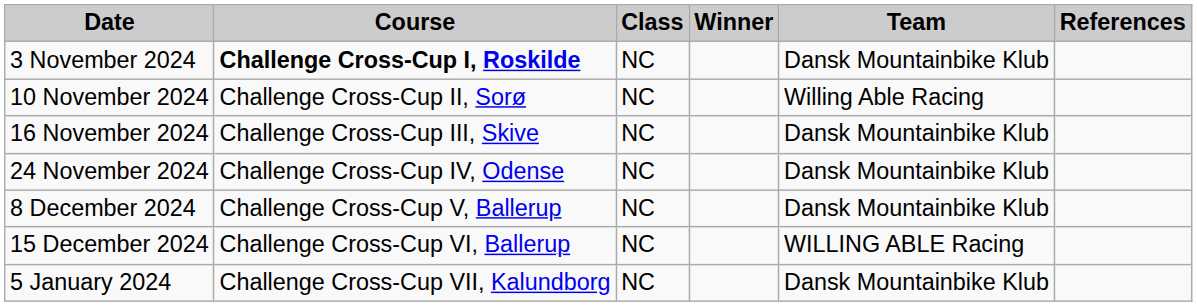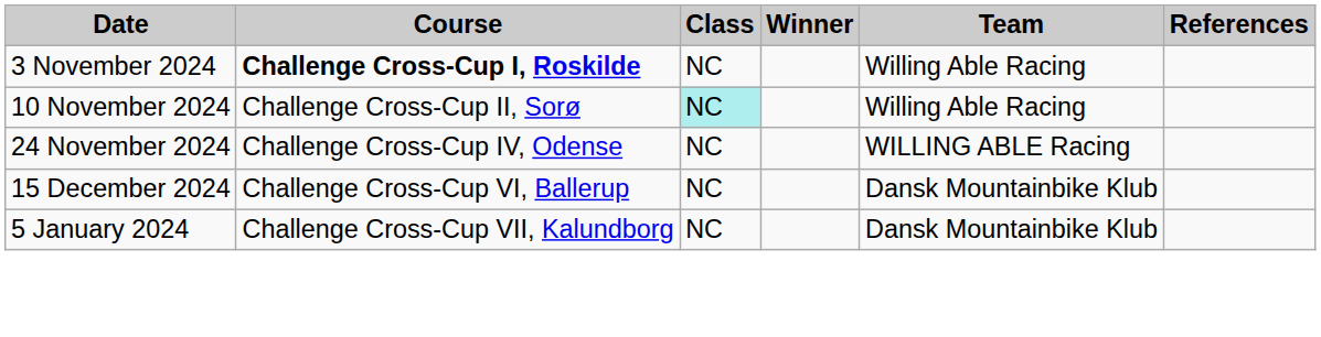3 November 2024 | Team: Dansk Mountainbike Klub -> Willing Able Racing
10 November 2024 | Class: no background -> paleturquoise background
- row: 16 November 2024 | Challenge Cross-Cup III, Skive | NC | Dansk Mountainbike Klub
24 November 2024 | Team: Dansk Mountainbike Klub -> WILLING ABLE Racing
- row: 8 December 2024 | Challenge Cross-Cup V, Ballerup | NC | Dansk Mountainbike Klub
15 December 2024 | Team: WILLING ABLE Racing -> Dansk Mountainbike Klub
